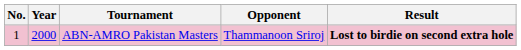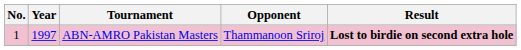ABN-AMRO Pakistan Masters | Year: 2000 -> 1997
